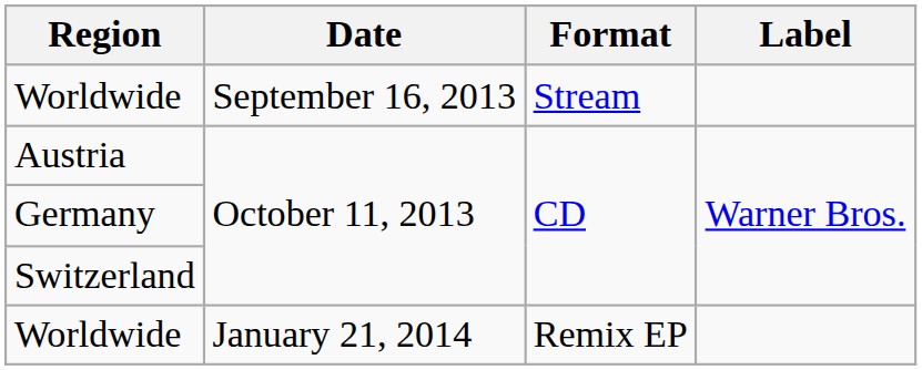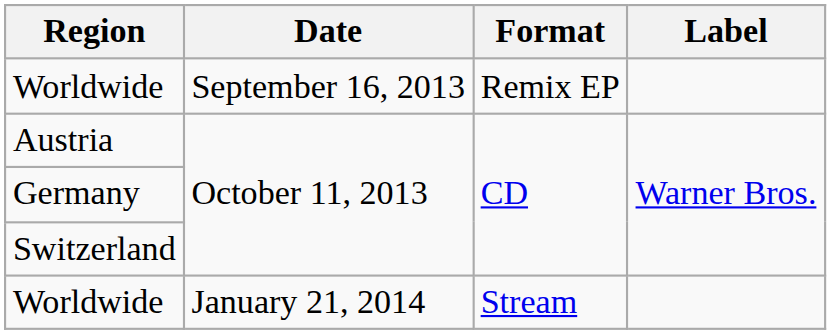Worldwide / September 16, 2013 | Format: Stream -> Remix EP
Worldwide / January 21, 2014 | Format: Remix EP -> Stream
